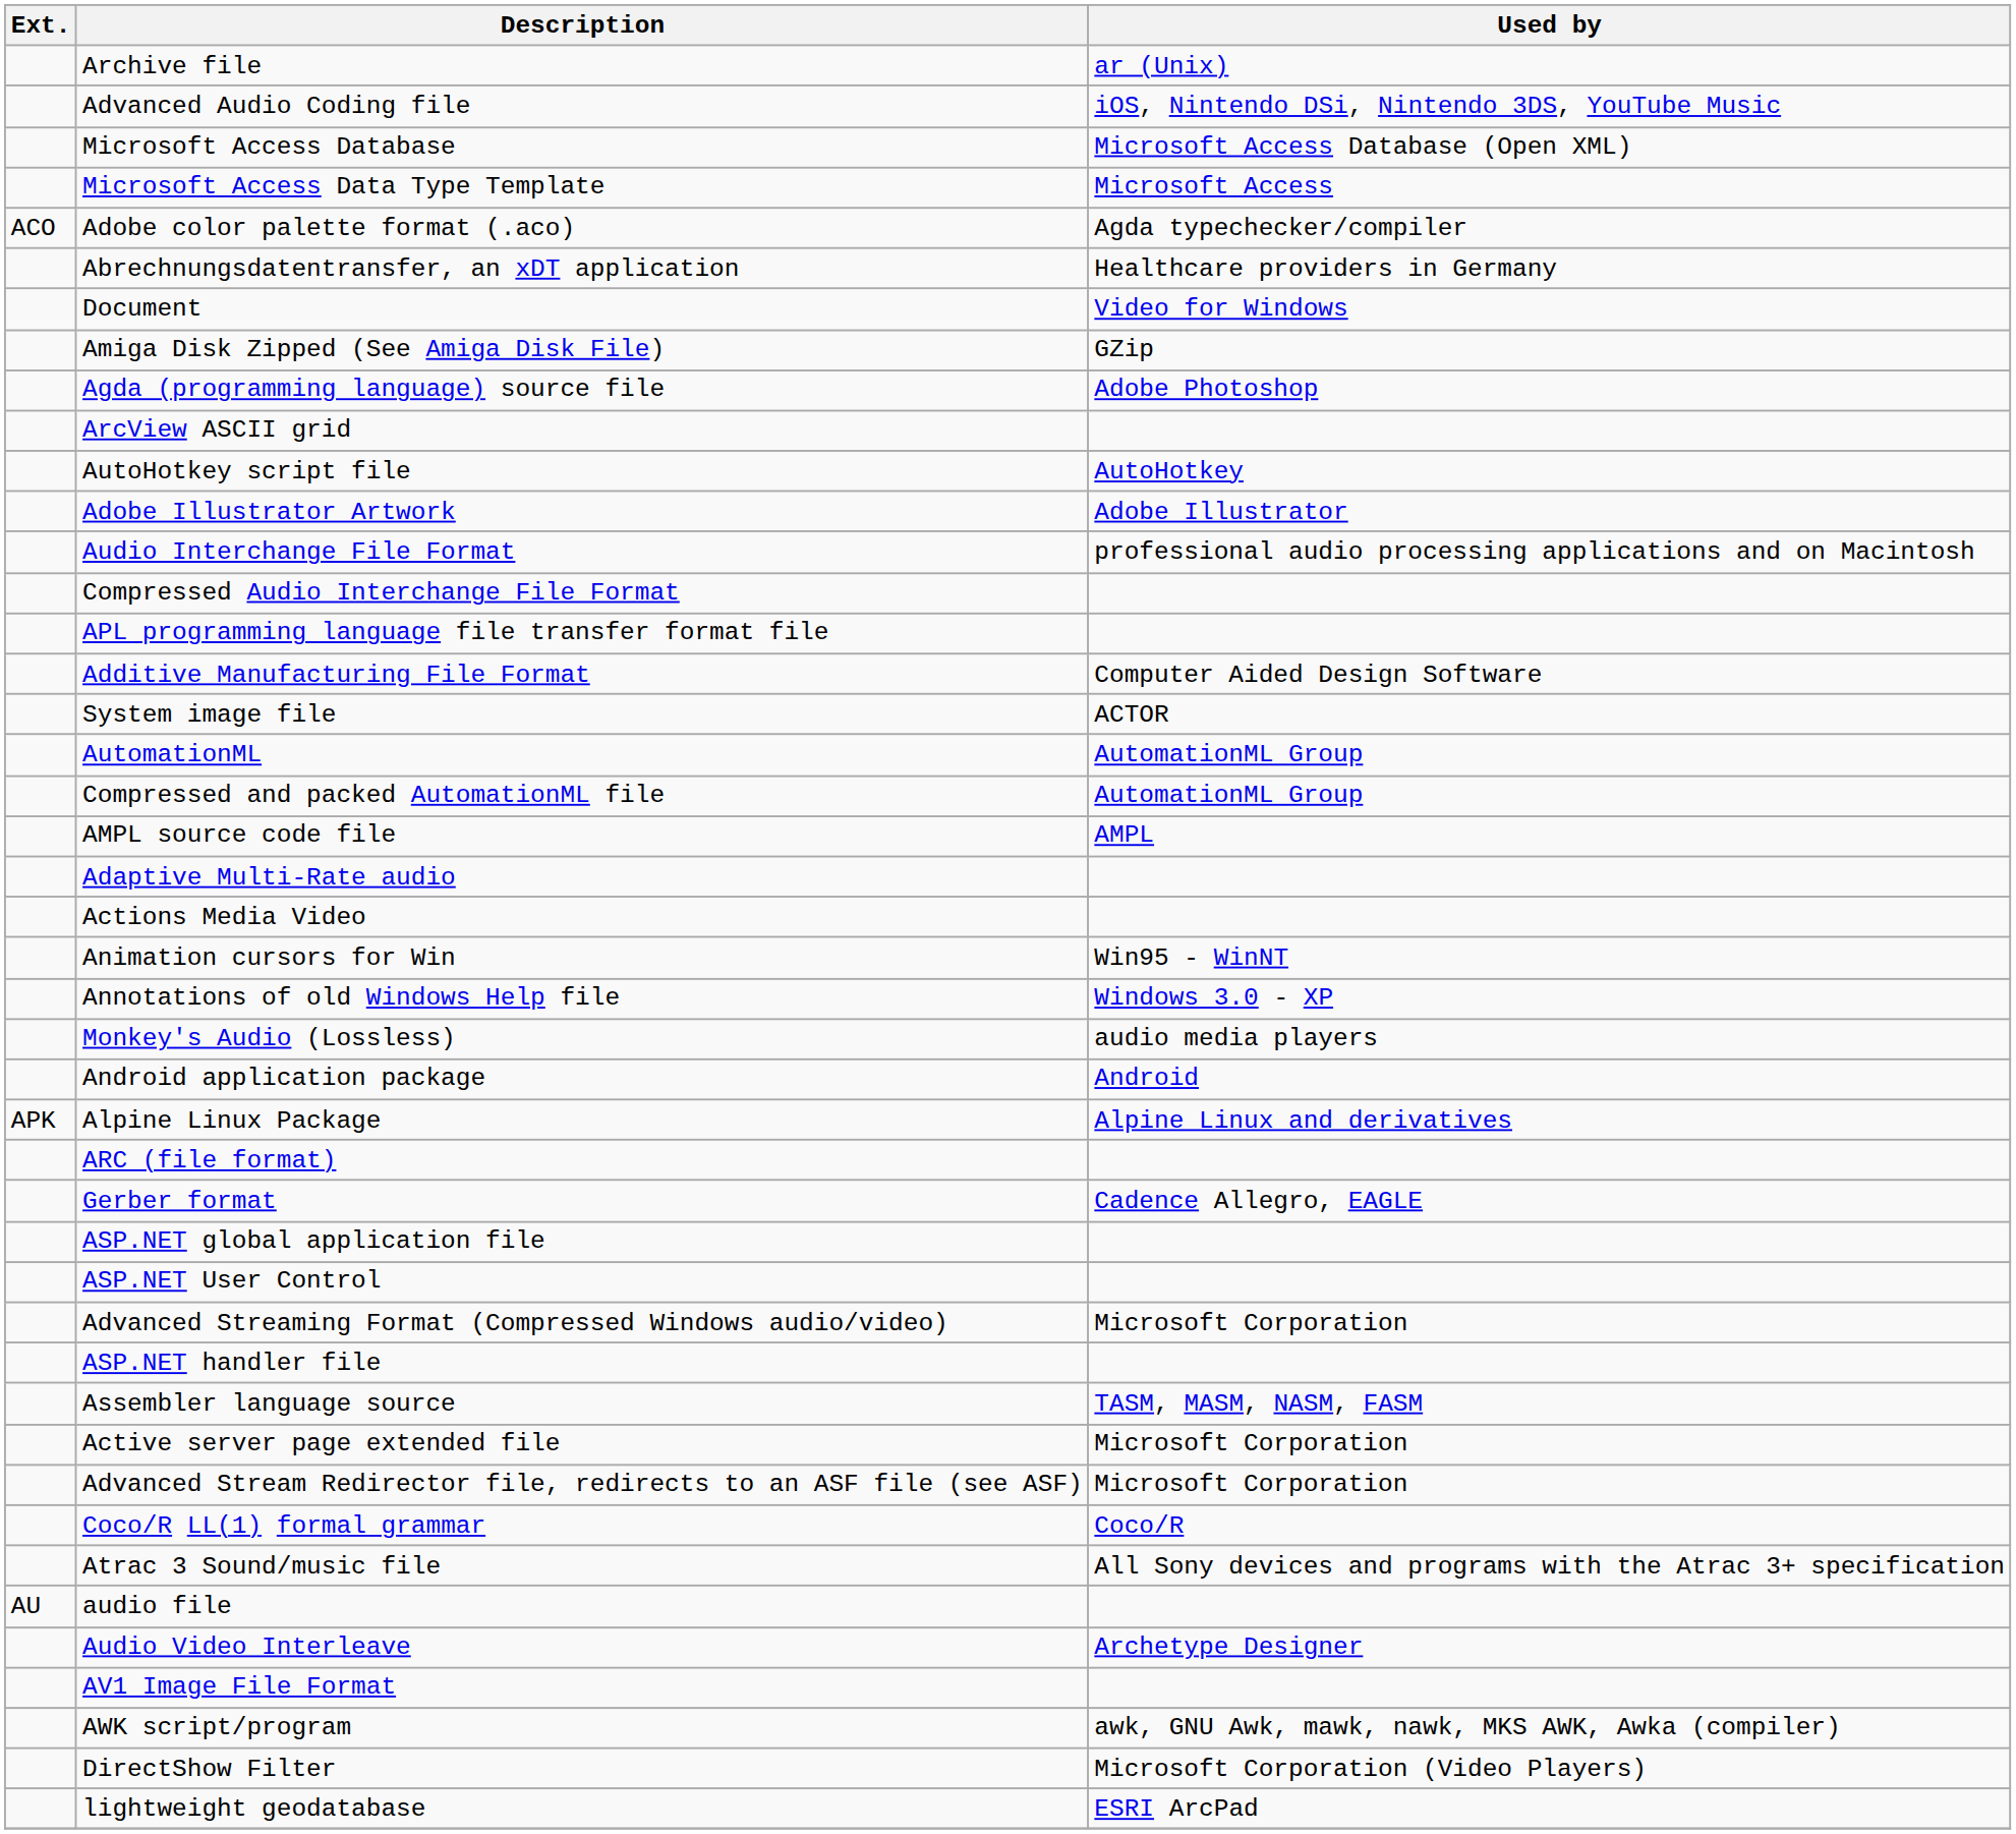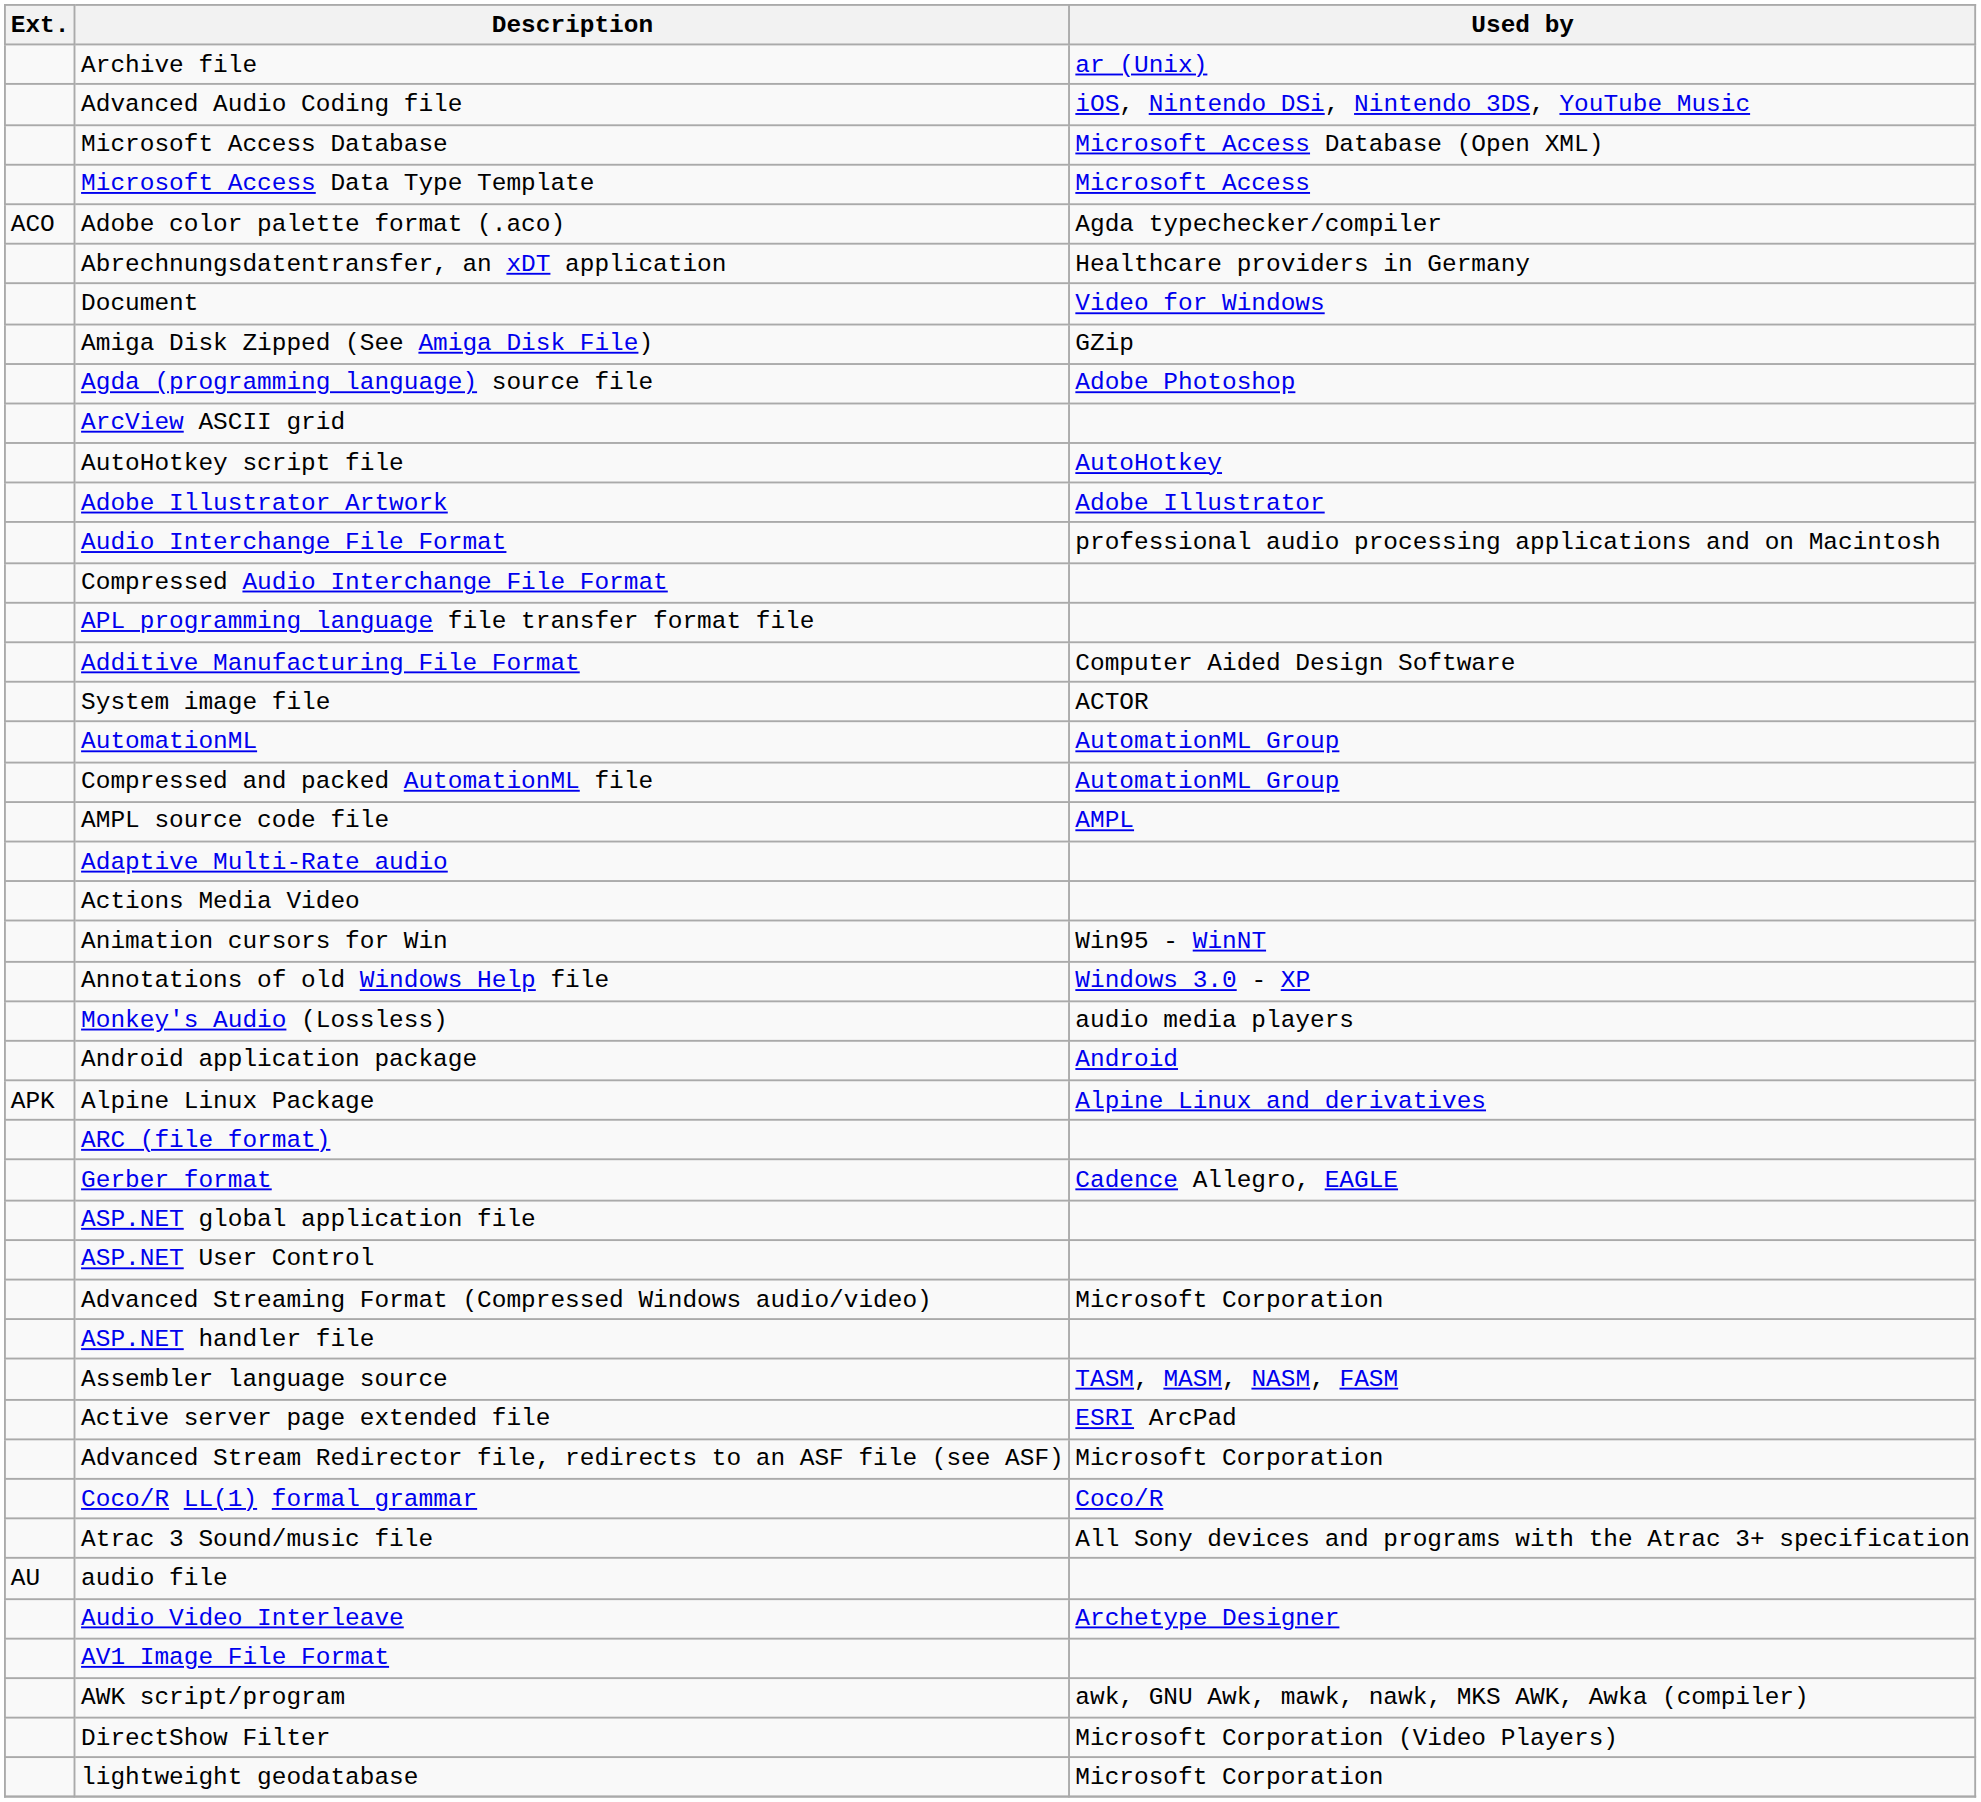Active server page extended file | Used by: Microsoft Corporation -> ESRI ArcPad
lightweight geodatabase | Used by: ESRI ArcPad -> Microsoft Corporation
